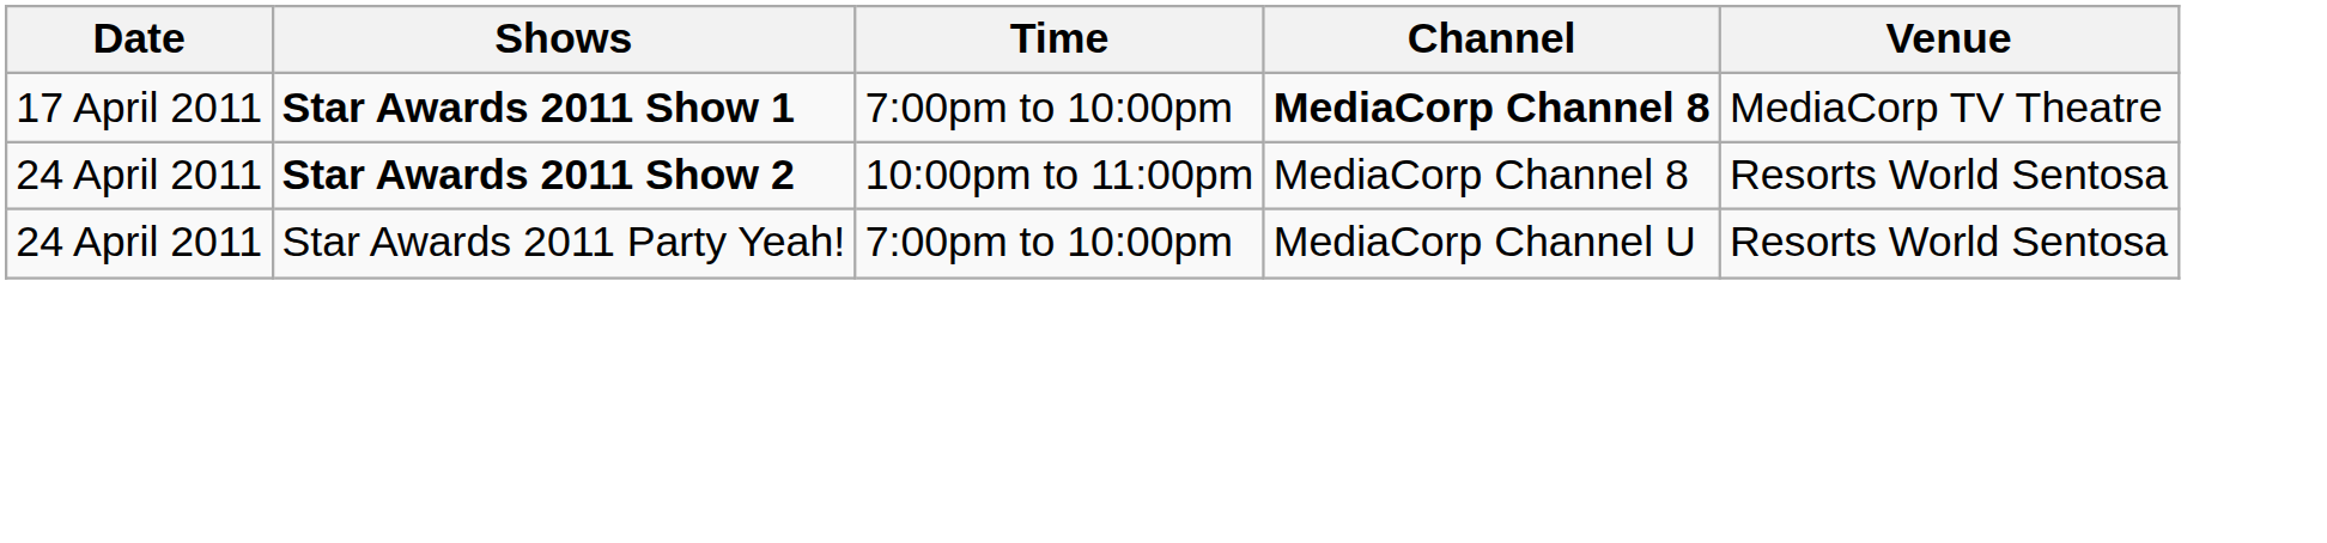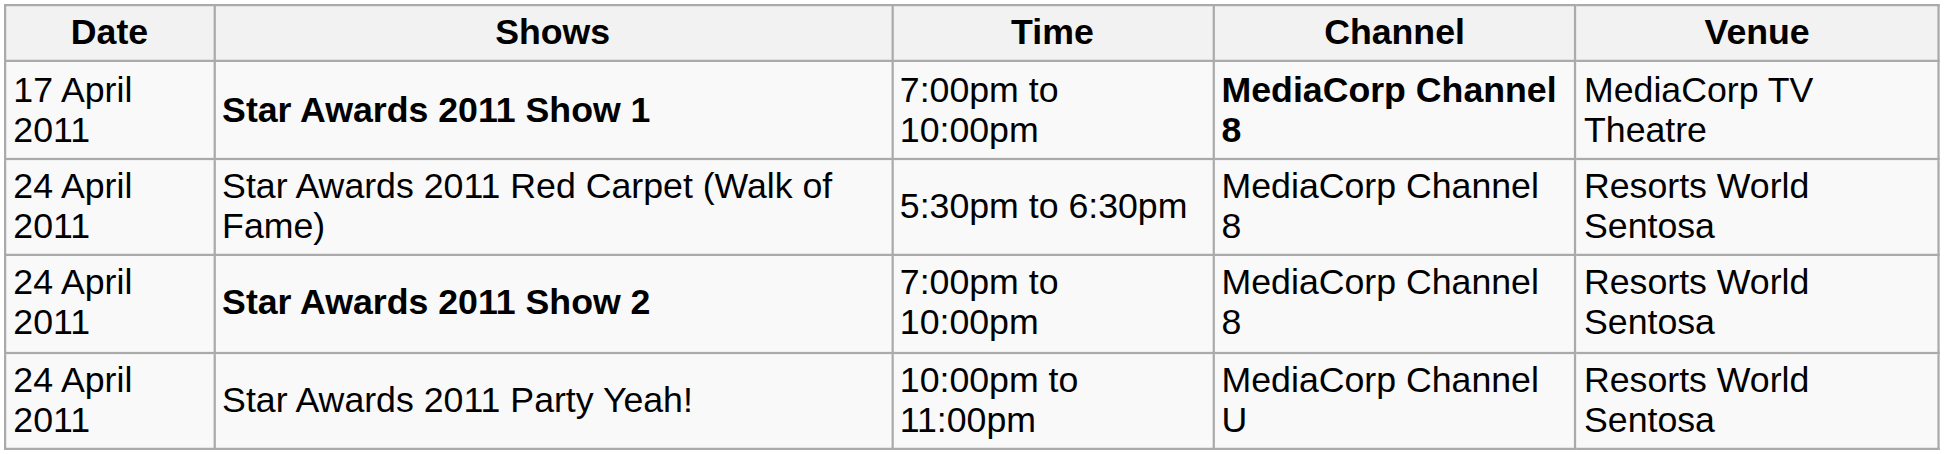+ row: 24 April 2011 | Star Awards 2011 Red Carpet (Walk of Fame) | 5:30pm to 6:30pm | MediaCorp Channel 8 | Resorts World Sentosa
Star Awards 2011 Show 2 | Time: 10:00pm to 11:00pm -> 7:00pm to 10:00pm
Star Awards 2011 Party Yeah! | Time: 7:00pm to 10:00pm -> 10:00pm to 11:00pm
